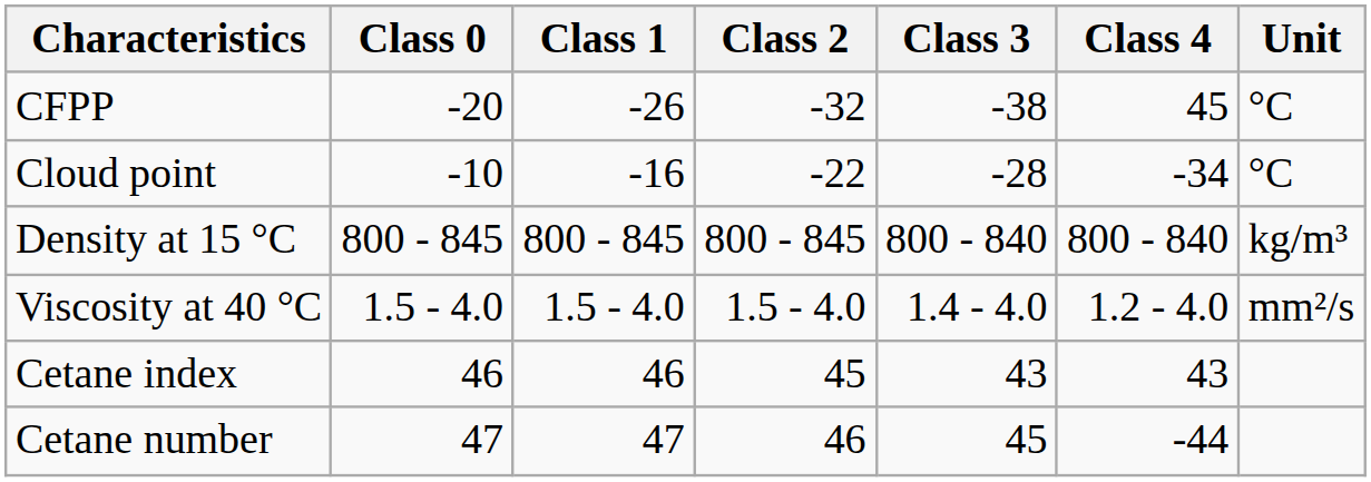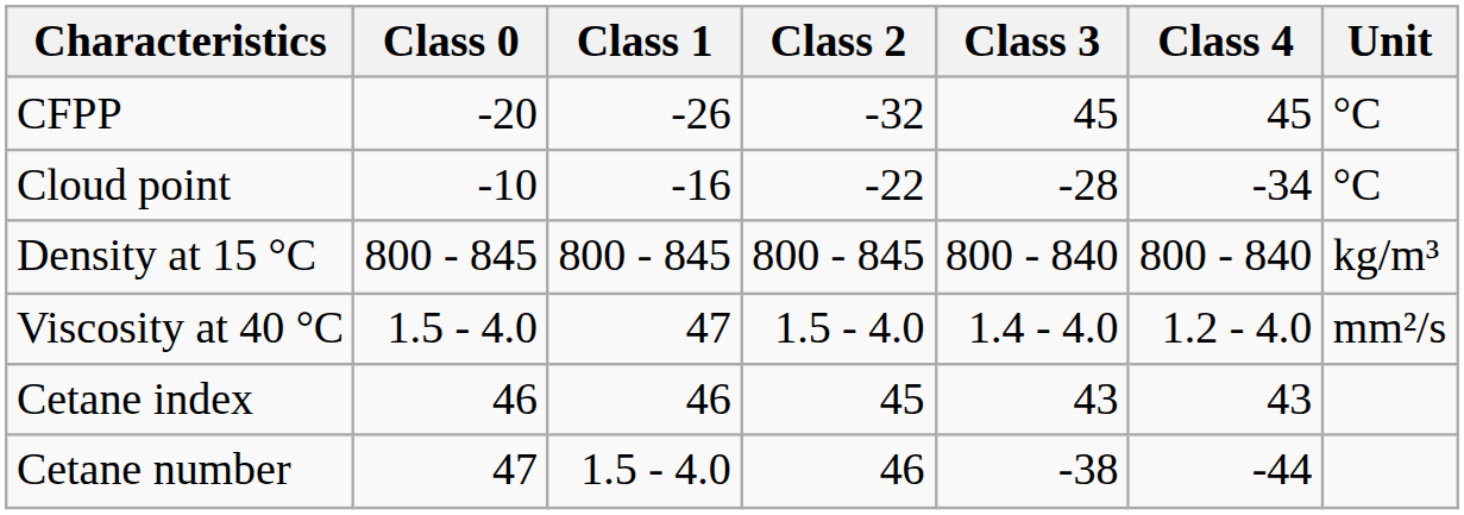CFPP | Class 3: -38 -> 45
Viscosity at 40 °C | Class 1: 1.5 - 4.0 -> 47
Cetane number | Class 1: 47 -> 1.5 - 4.0
Cetane number | Class 3: 45 -> -38
